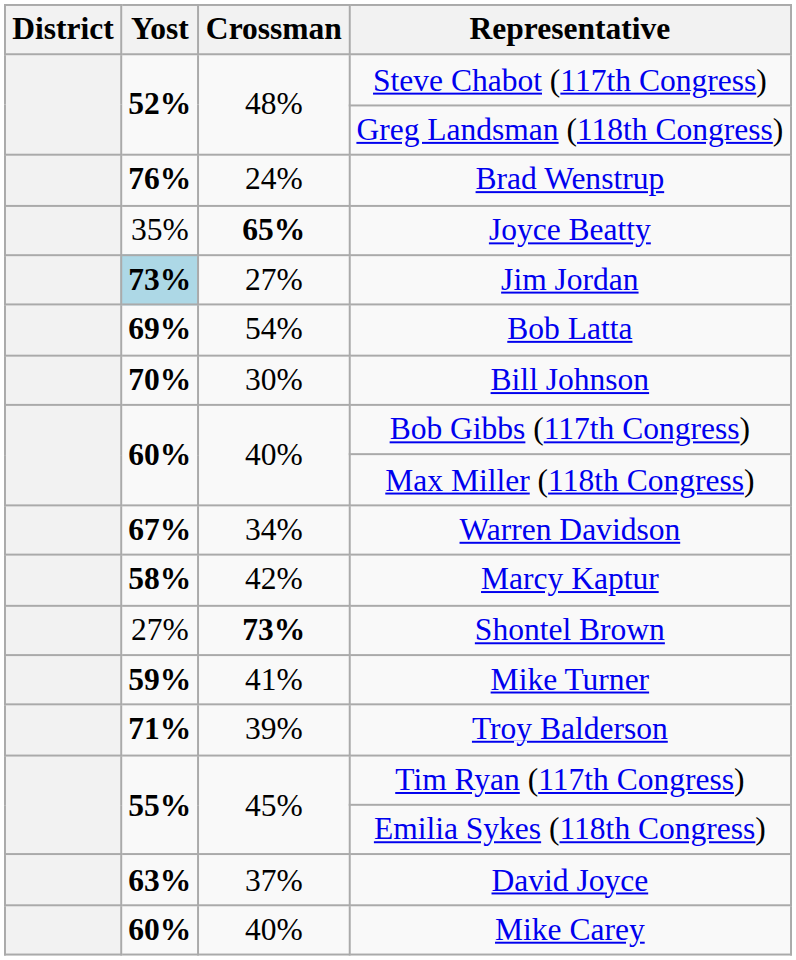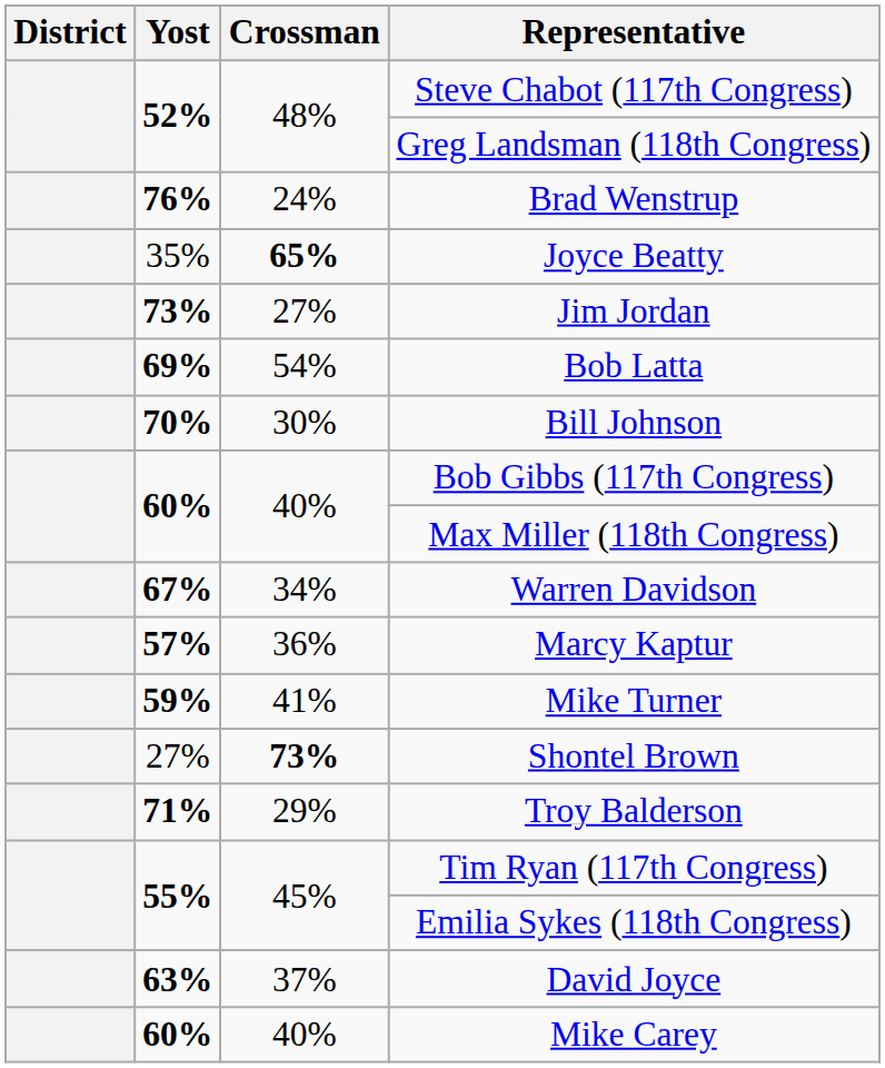Jim Jordan | Yost: lightblue background -> no background
Marcy Kaptur | Yost: 58% -> 57%
Marcy Kaptur | Crossman: 42% -> 36%
rows swapped: Mike Turner <-> Shontel Brown
Troy Balderson | Crossman: 39% -> 29%
